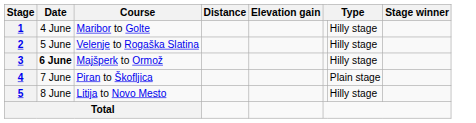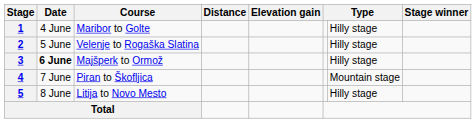4 | column 7: Plain stage -> Mountain stage
